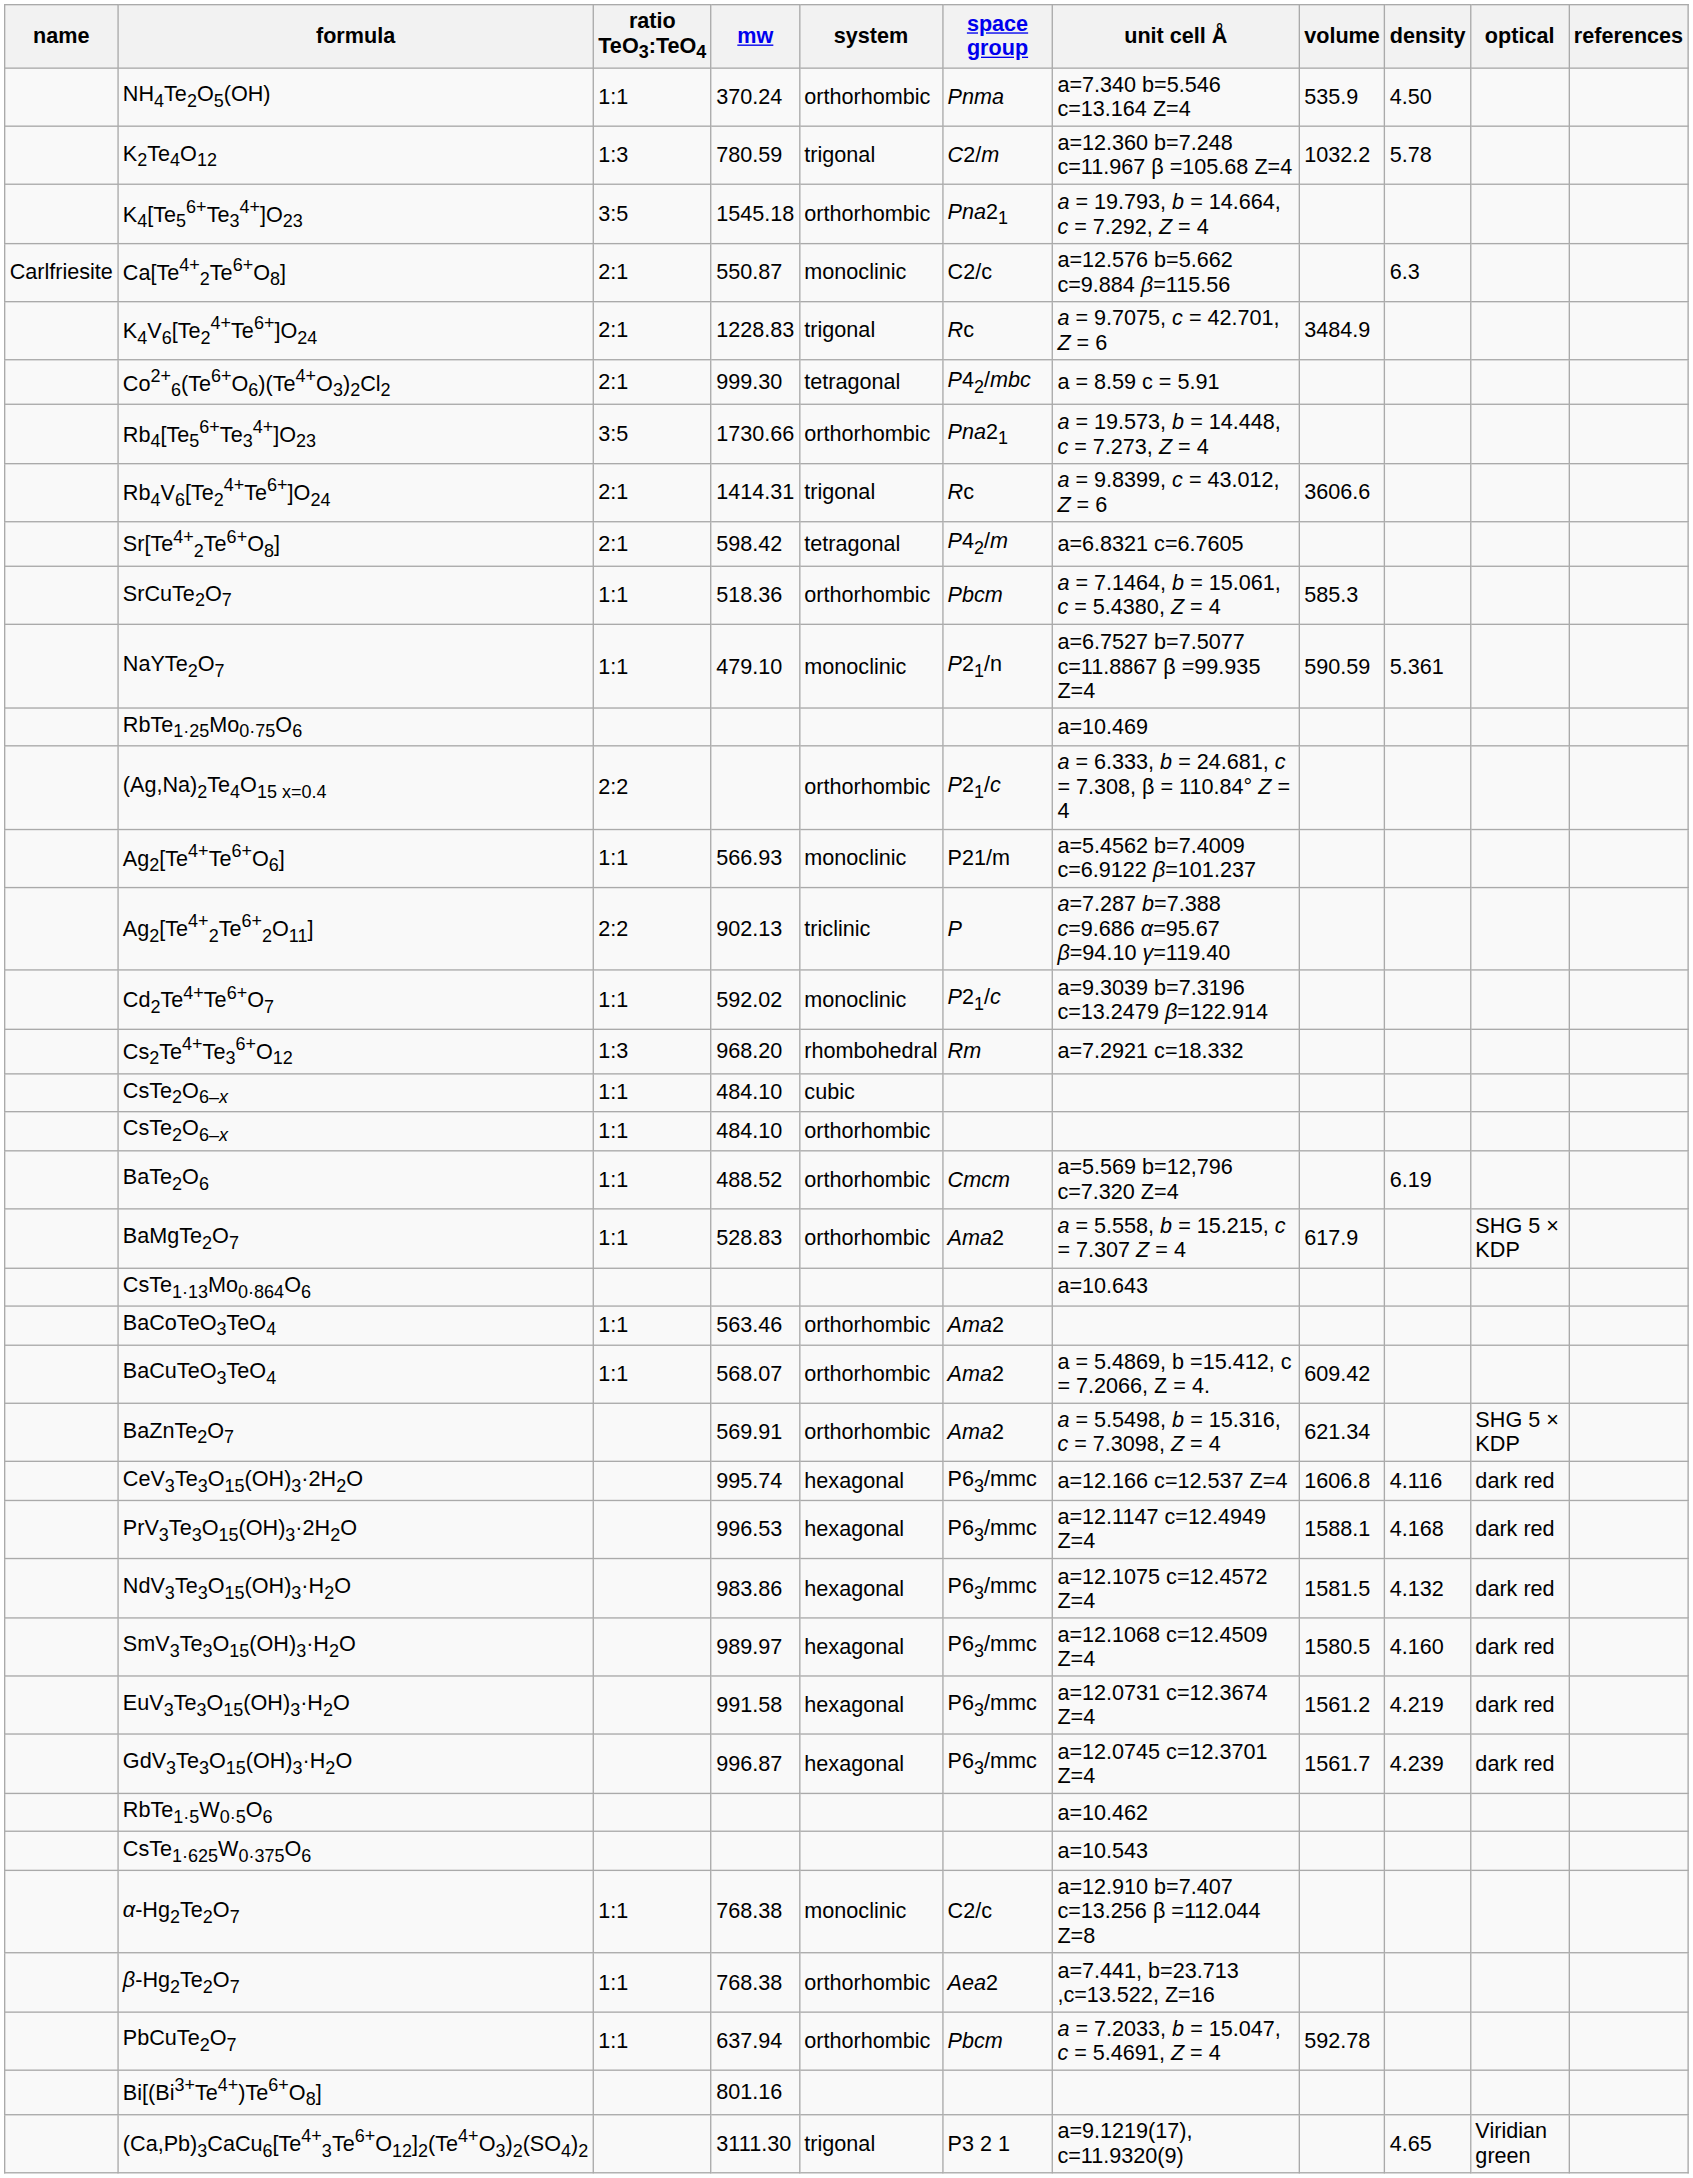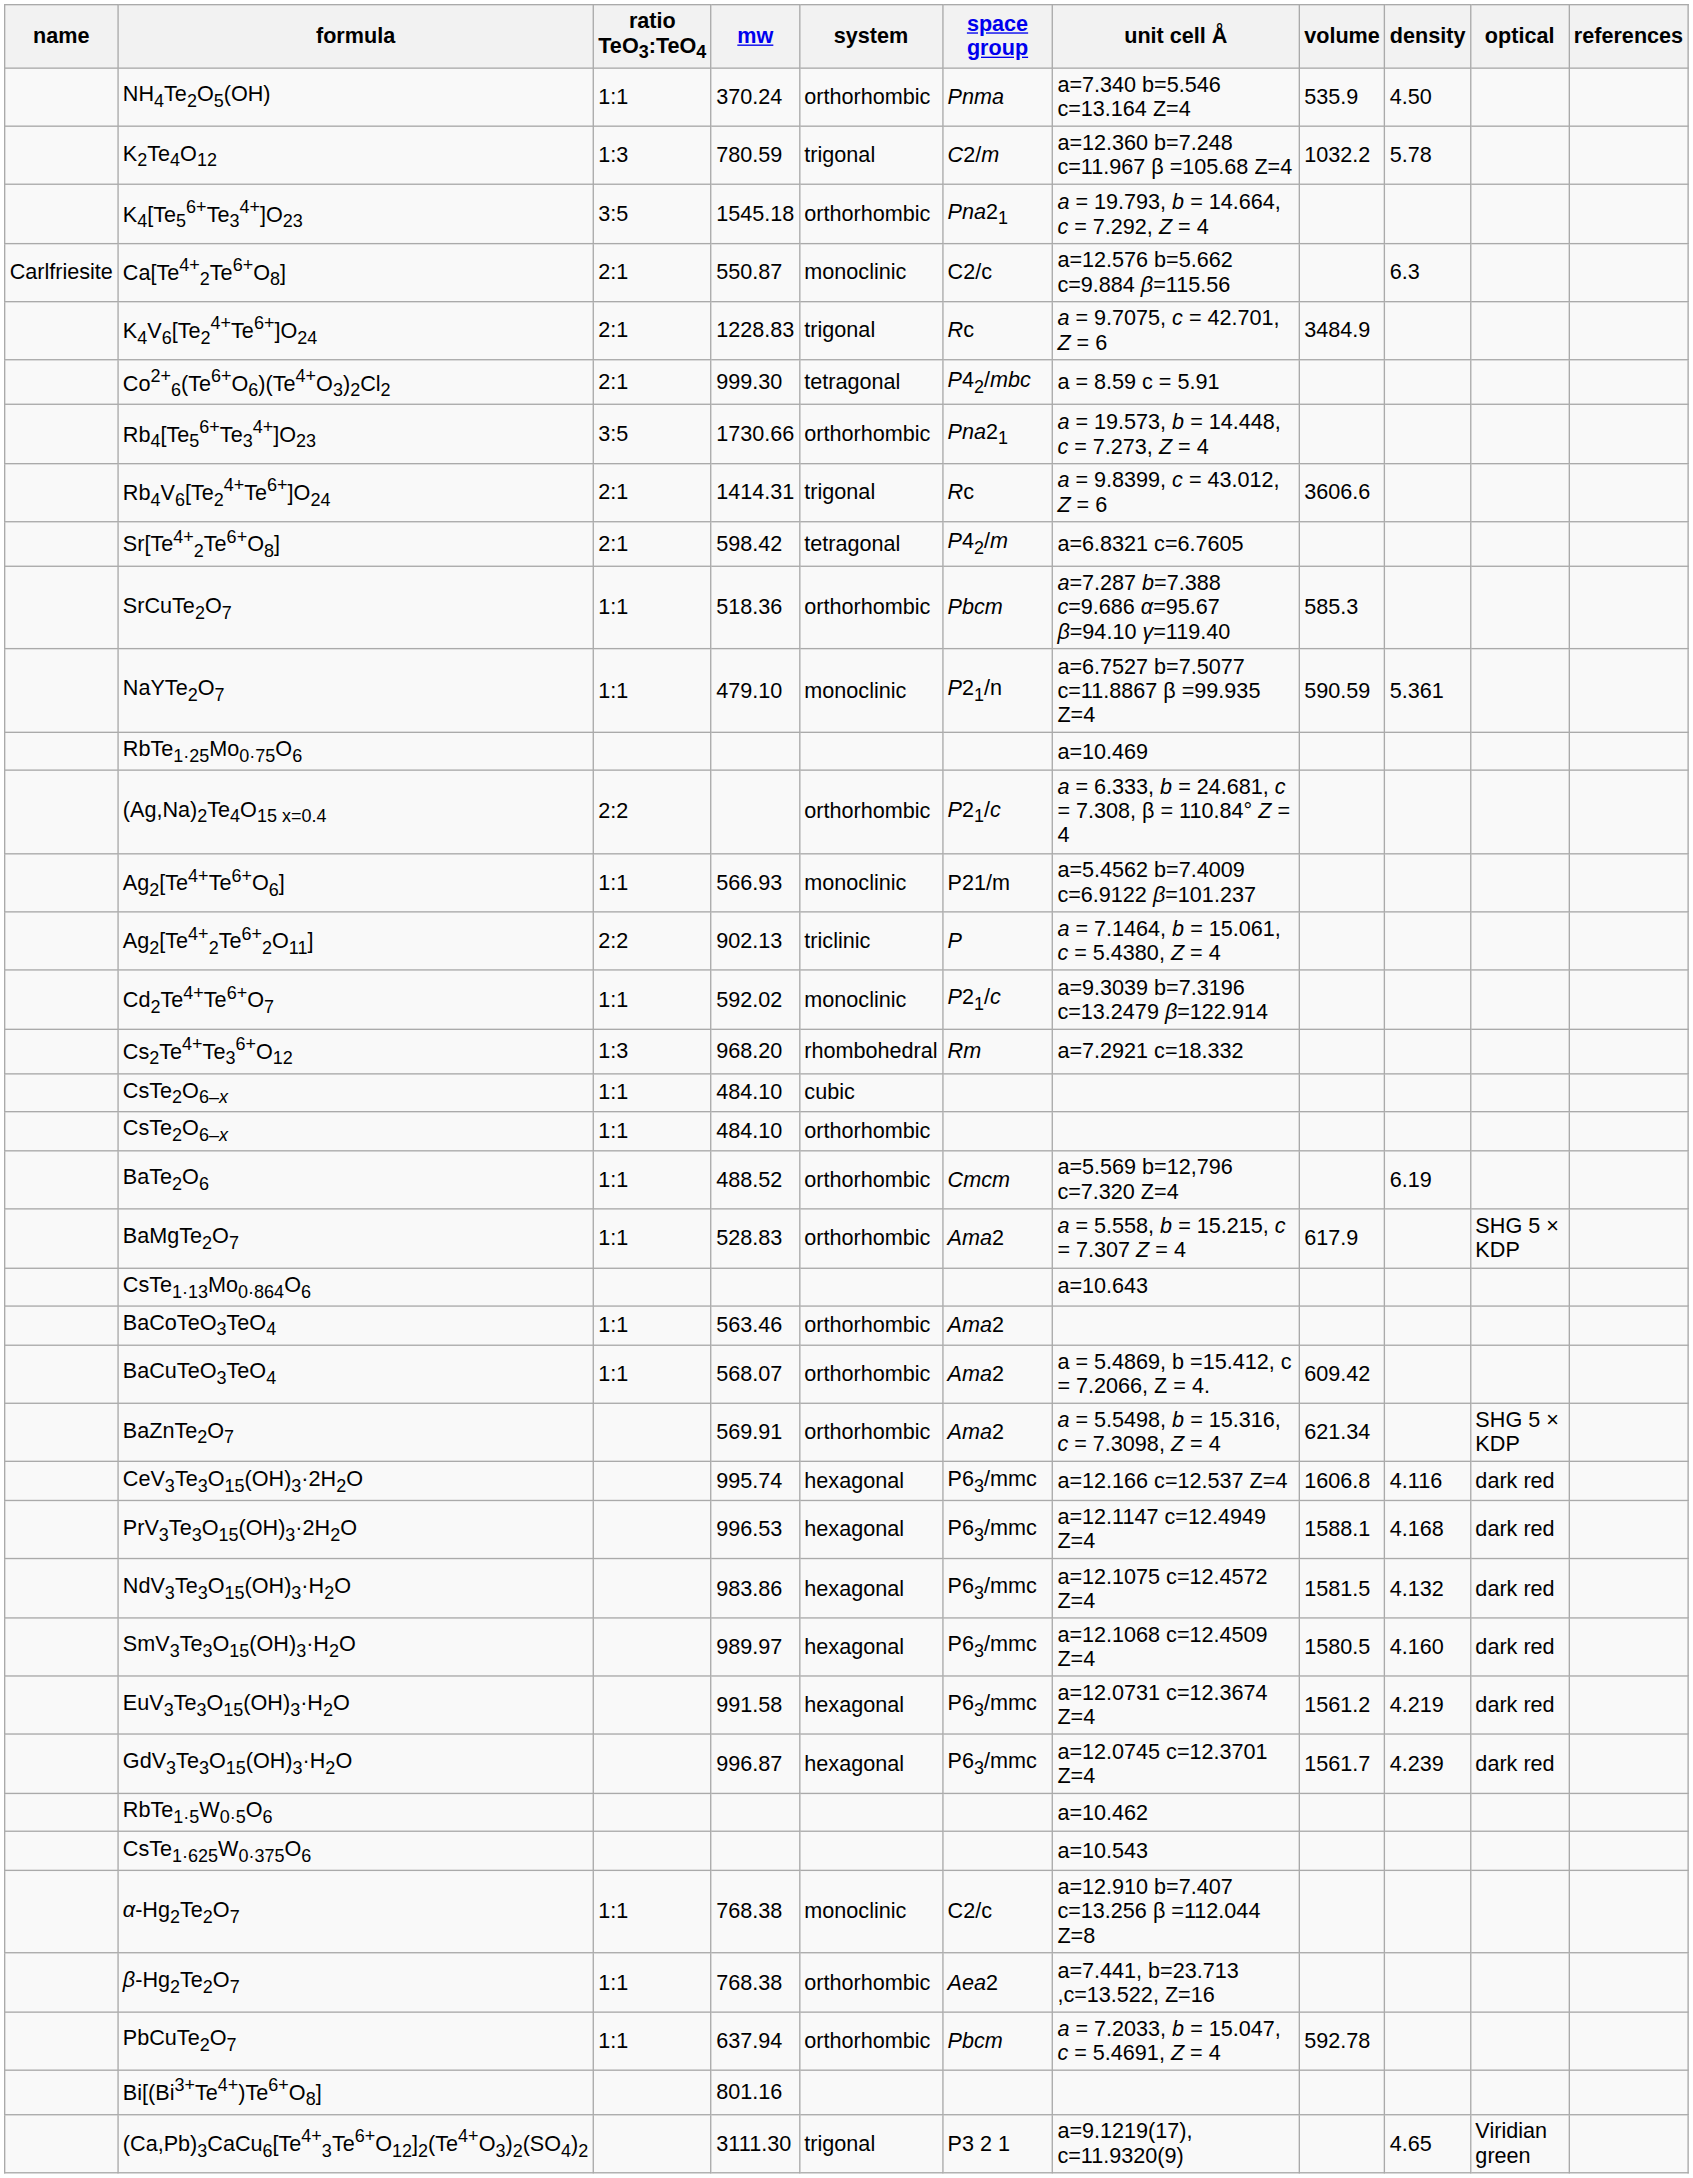SrCuTe2O7 | unit cell Å: a = 7.1464, b = 15.061, c = 5.4380, Z = 4 -> a=7.287 b=7.388 c=9.686 α=95.67 β=94.10 γ=119.40
Ag2[Te4+2Te6+2O11] | unit cell Å: a=7.287 b=7.388 c=9.686 α=95.67 β=94.10 γ=119.40 -> a = 7.1464, b = 15.061, c = 5.4380, Z = 4
